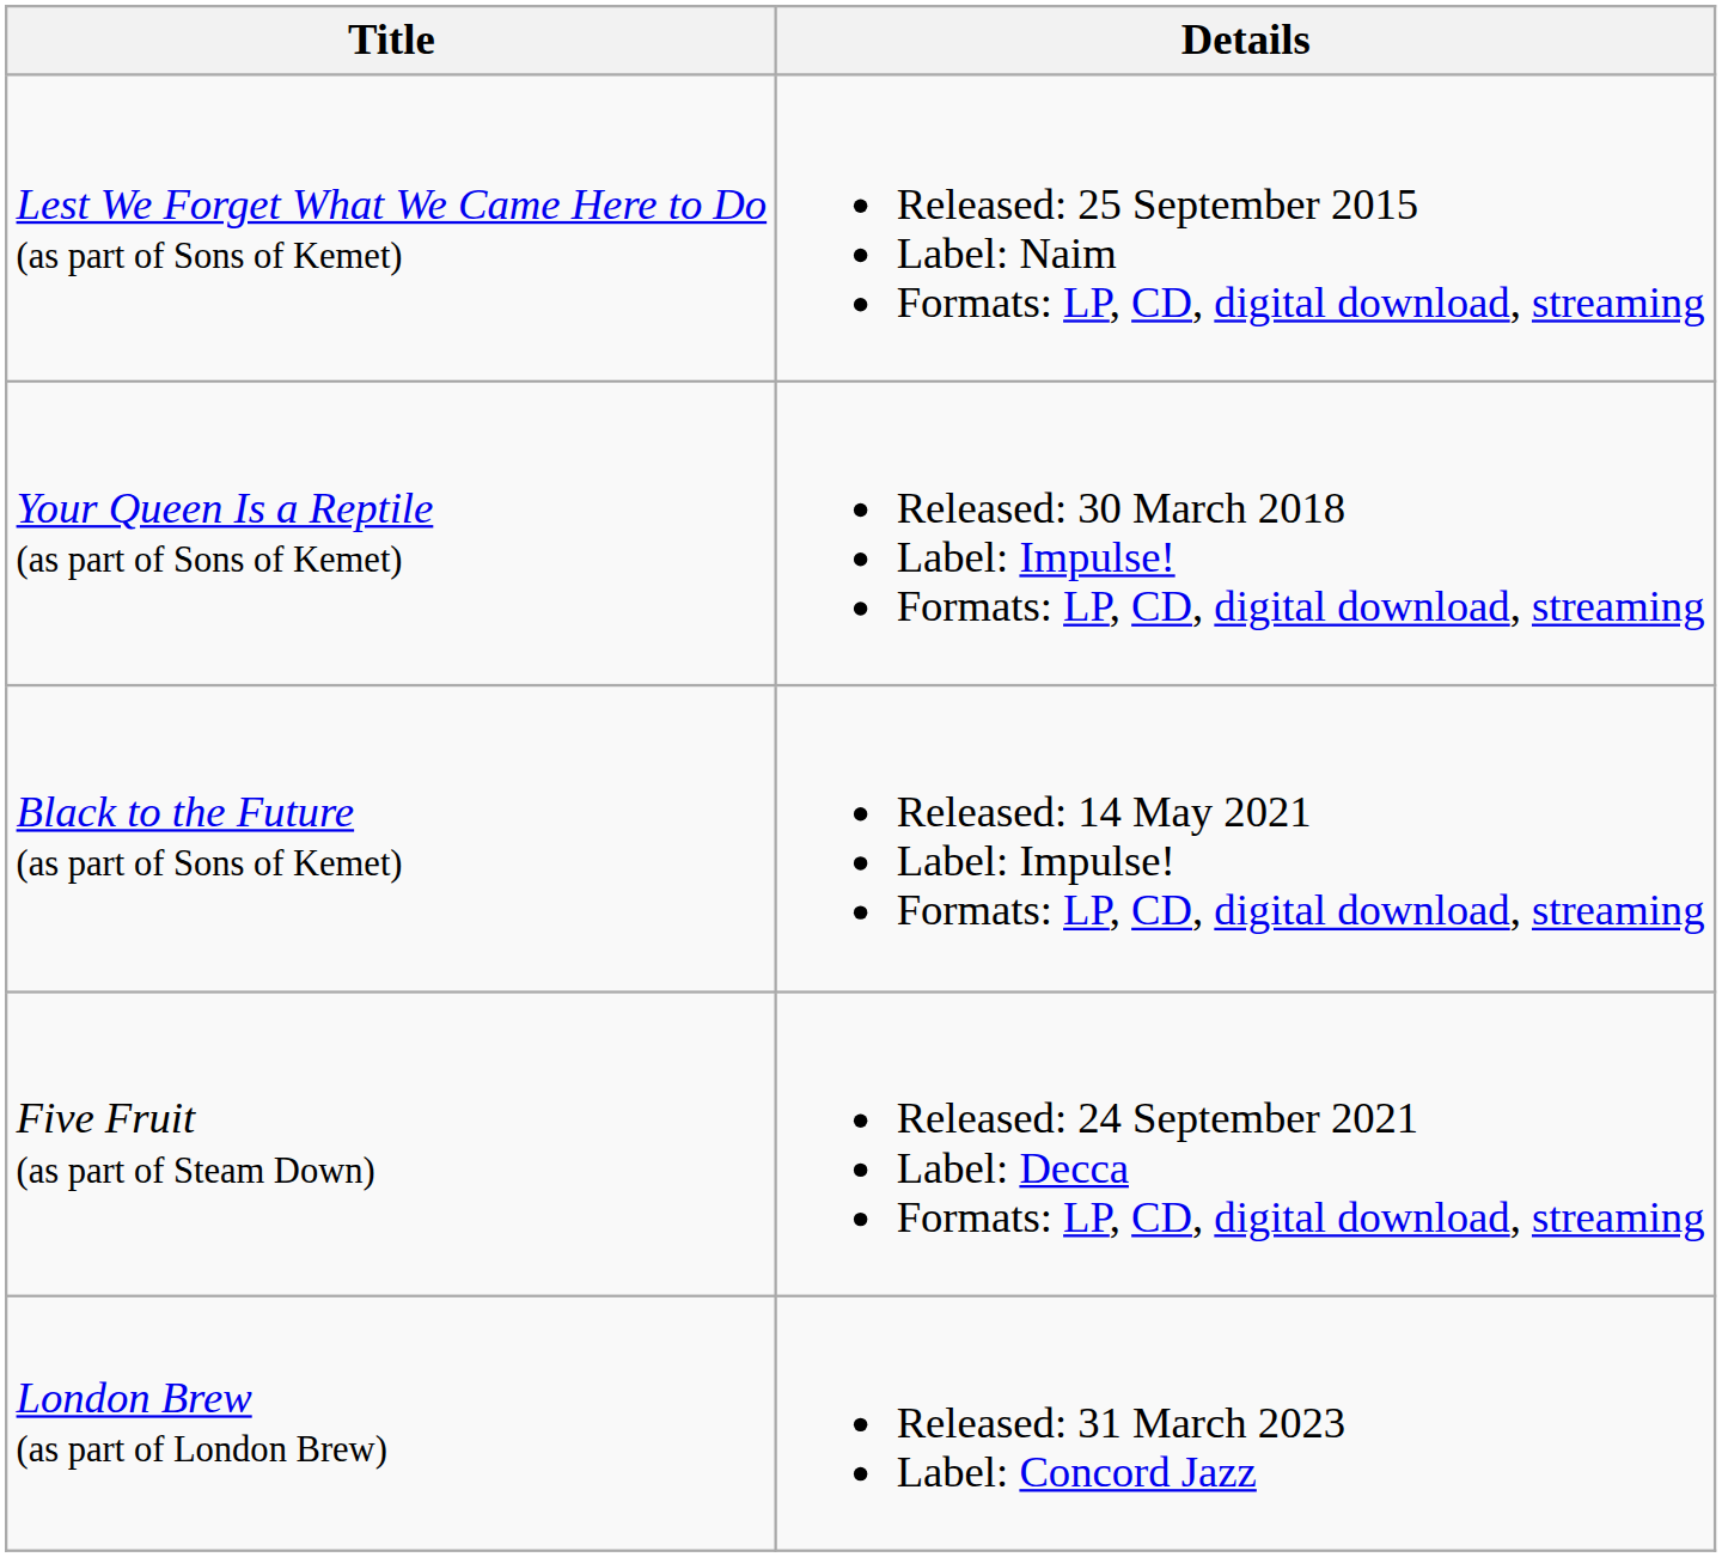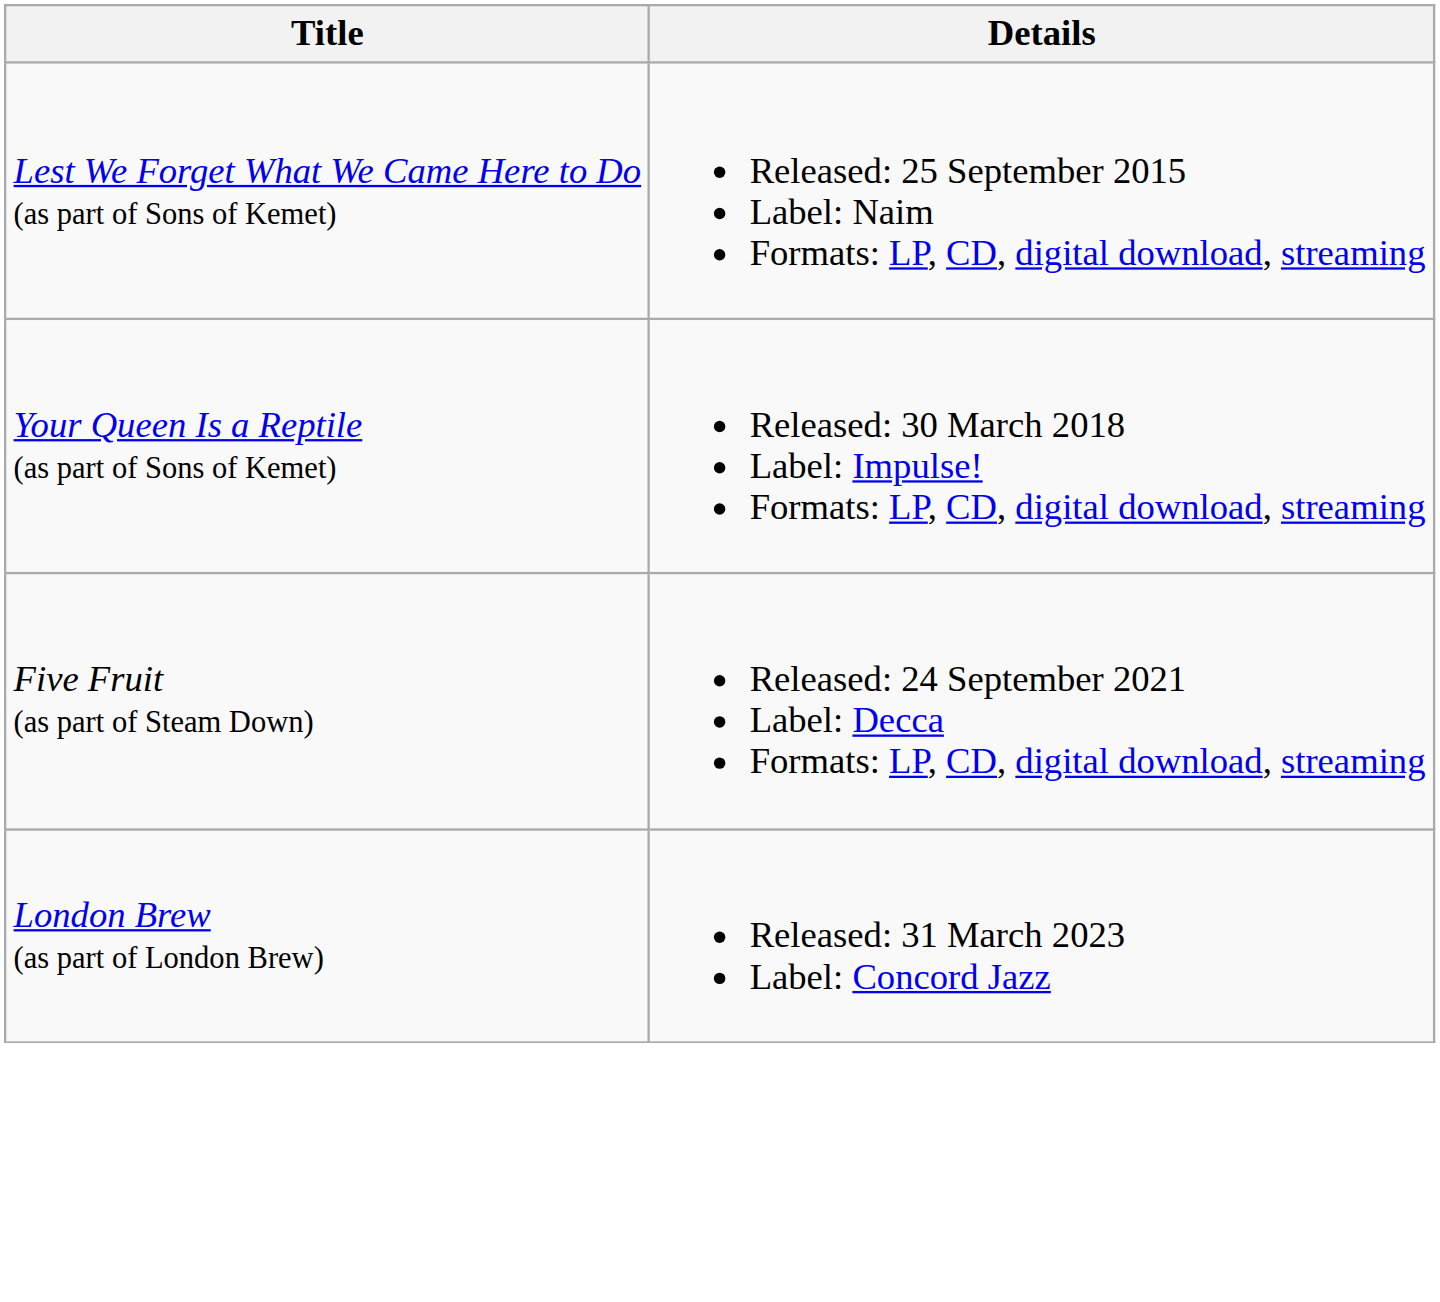- row: Black to the Future (as part of Sons of Kemet) | Released: 14 May 2021 Label: Impulse! Formats: LP, CD, digital download, streaming
